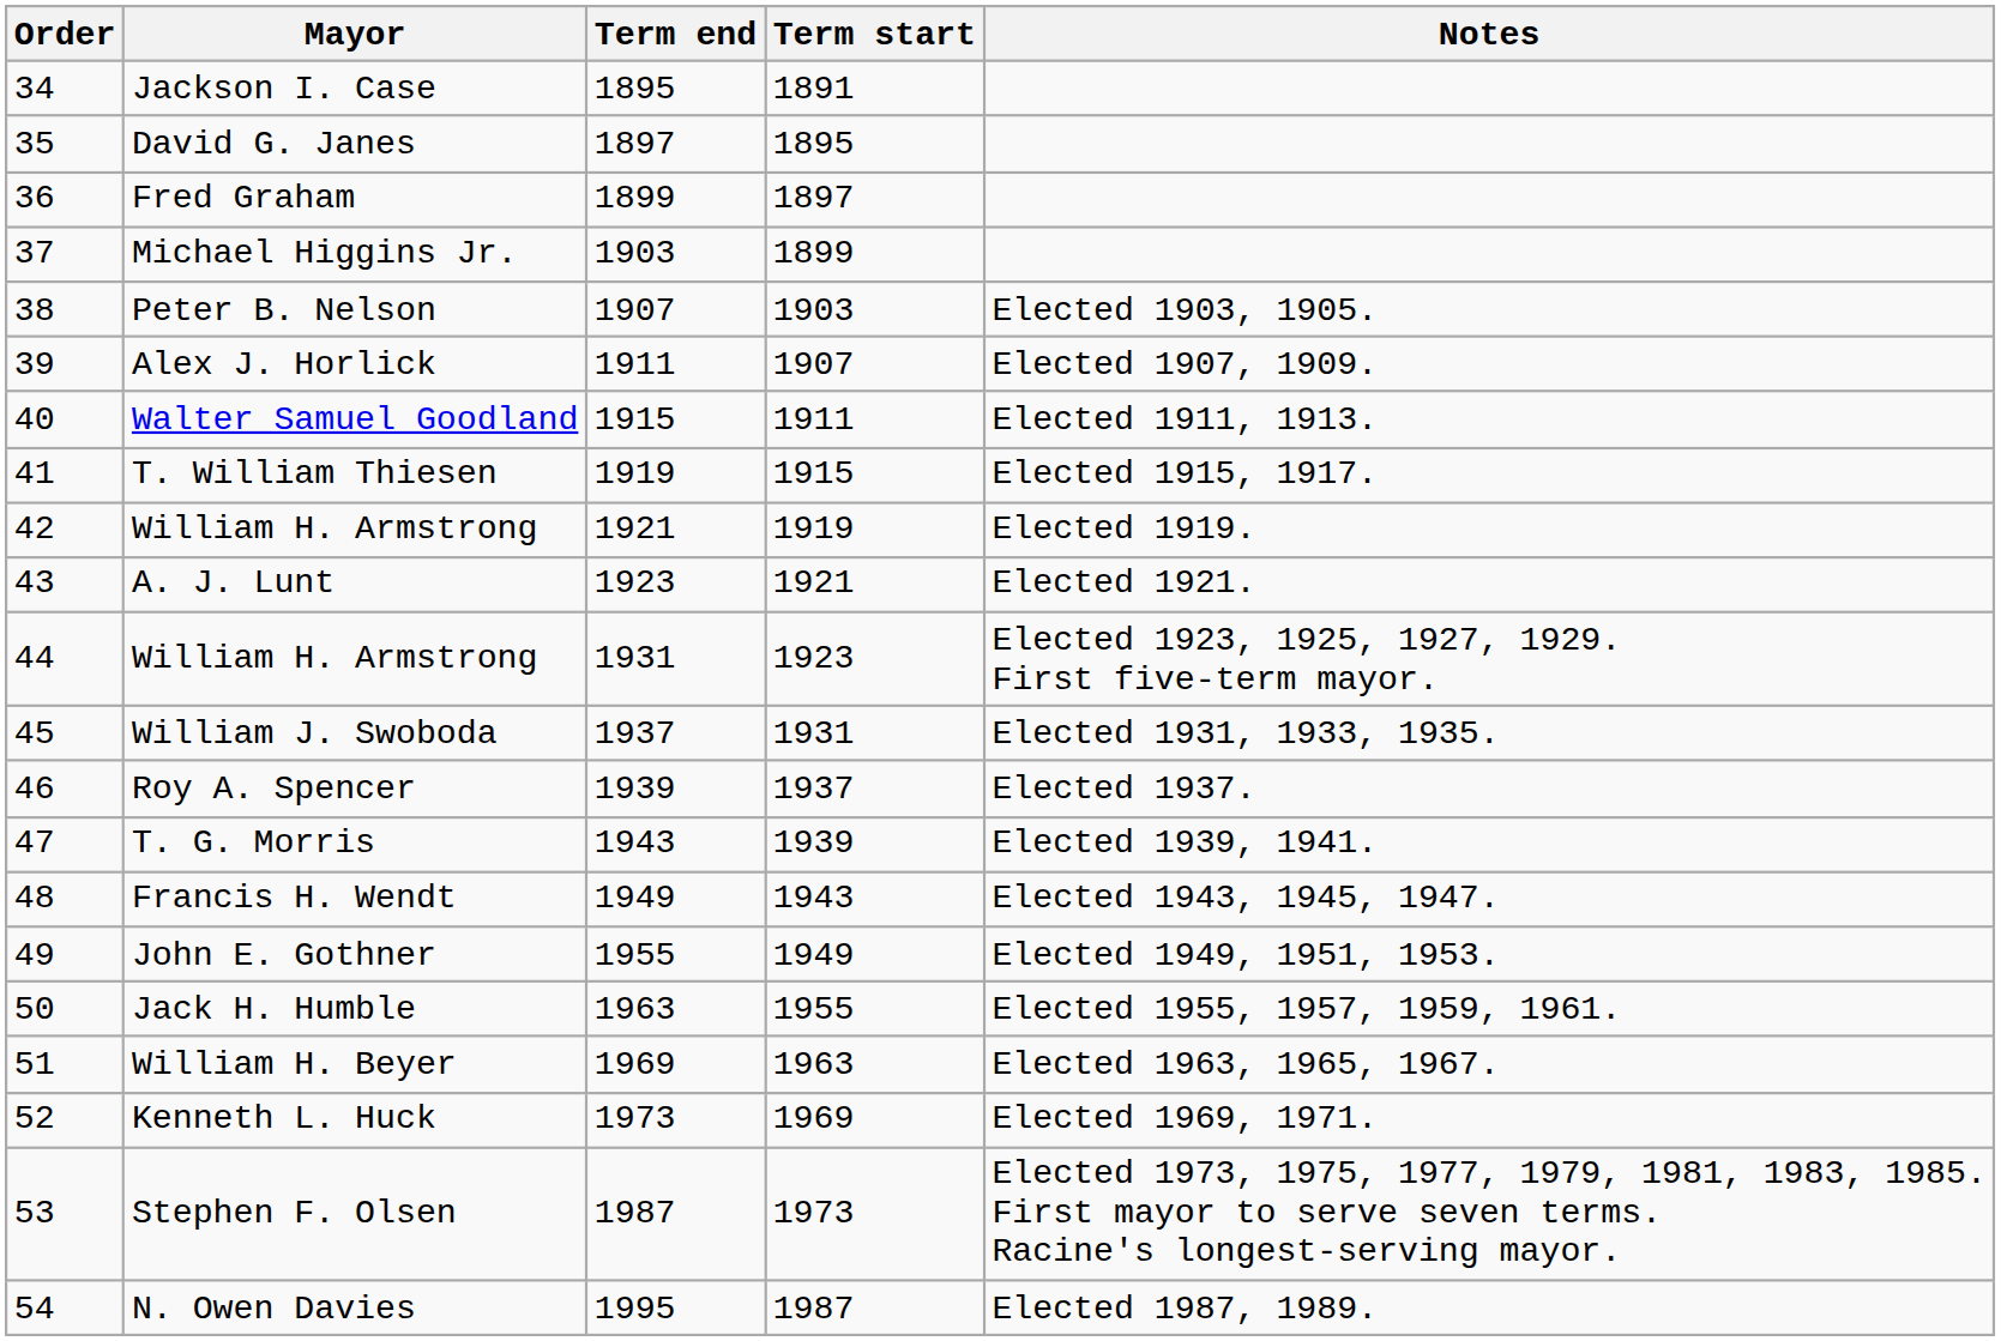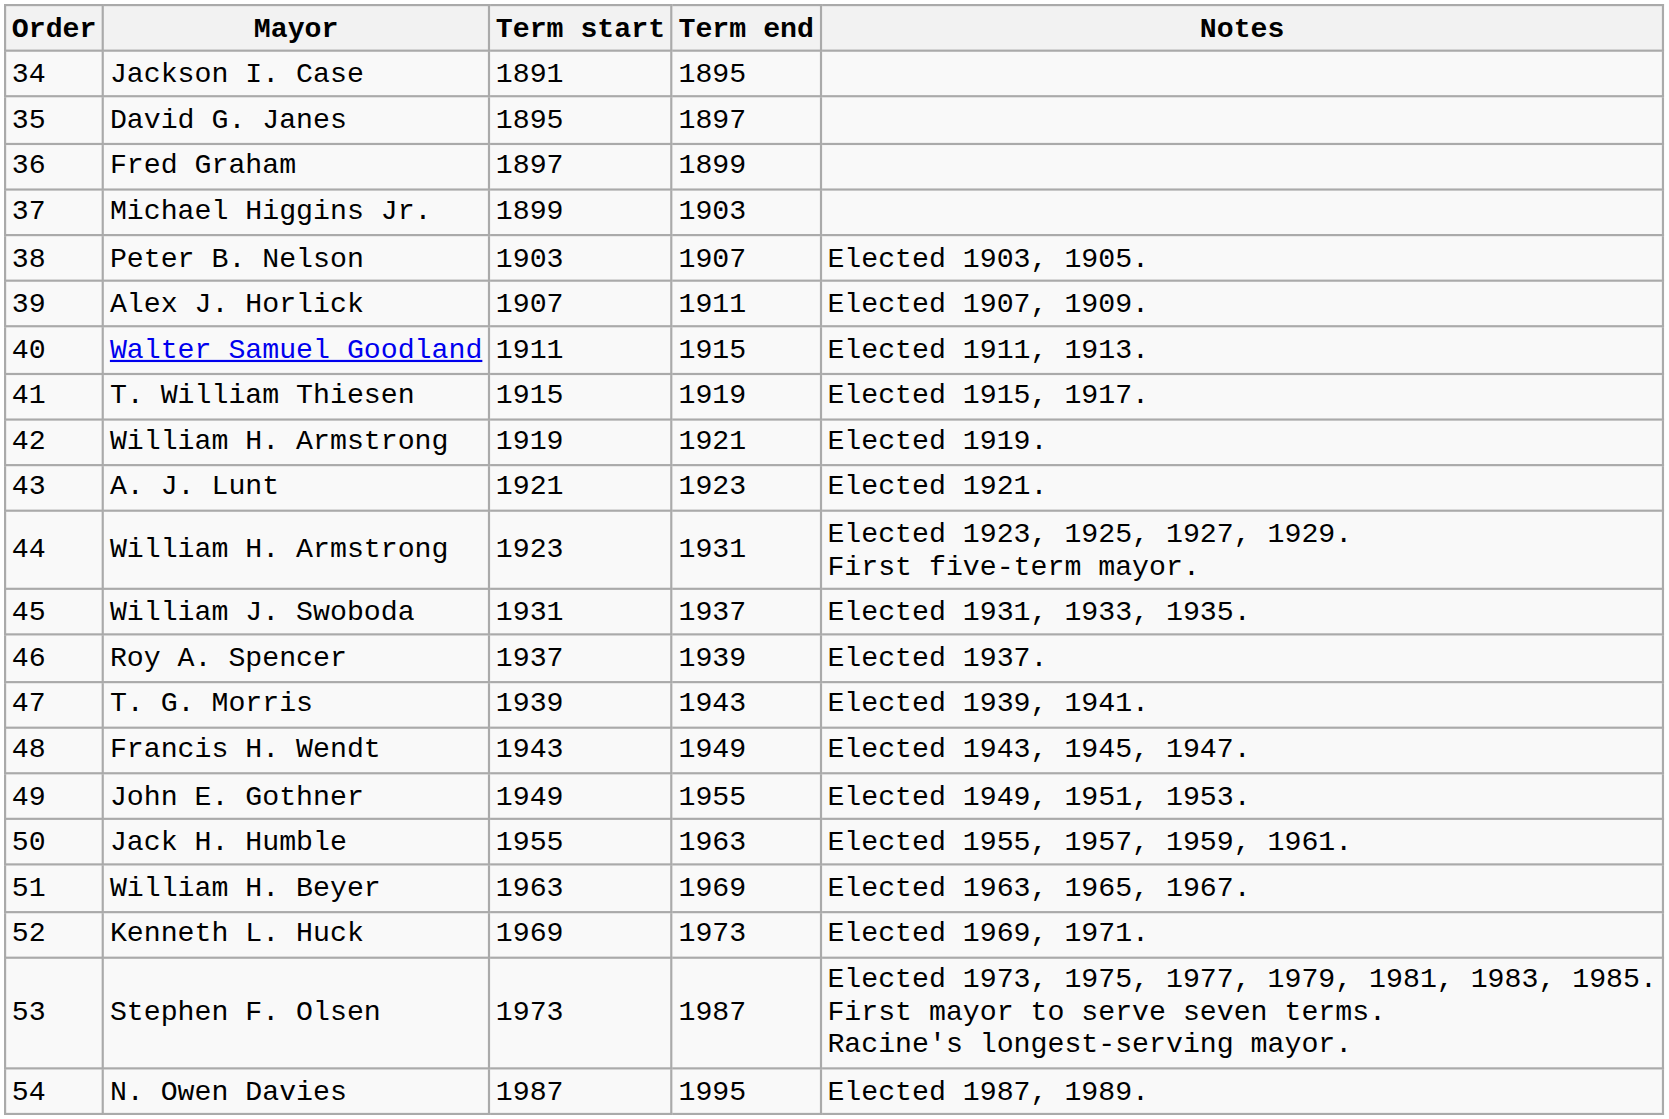columns swapped: Term start <-> Term end
